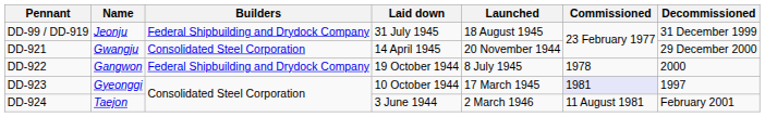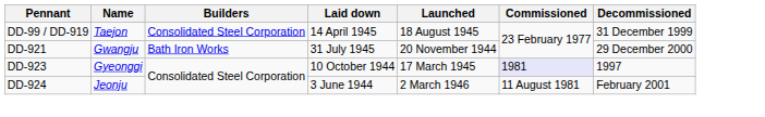DD-99 / DD-919 | Name: Jeonju -> Taejon
DD-99 / DD-919 | Builders: Federal Shipbuilding and Drydock Company -> Consolidated Steel Corporation
DD-99 / DD-919 | Laid down: 31 July 1945 -> 14 April 1945
DD-921 | Builders: Consolidated Steel Corporation -> Bath Iron Works
DD-921 | Laid down: 14 April 1945 -> 31 July 1945
- row: DD-922 | Gangwon | Federal Shipbuilding and Drydock Company | 19 October 1944 | 8 July 1945 | 1978 | 2000
DD-924 | Name: Taejon -> Jeonju
